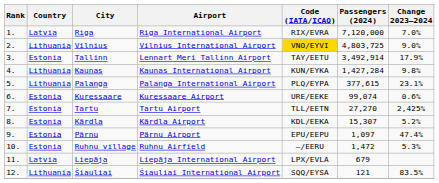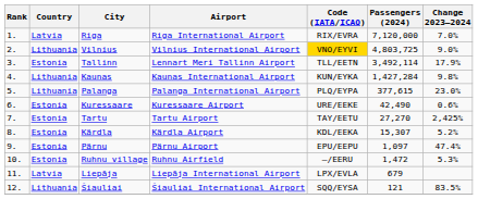Tallinn | Code (IATA/ICAO): TAY/EETU -> TLL/EETN
Tallinn | Passengers (2024): 3,492,914 -> 3,492,114
Palanga | Change 2023–2024: 23.1% -> 23.0%
Kuressaare | Passengers (2024): 99,074 -> 42,490
Tartu | Code (IATA/ICAO): TLL/EETN -> TAY/EETU
